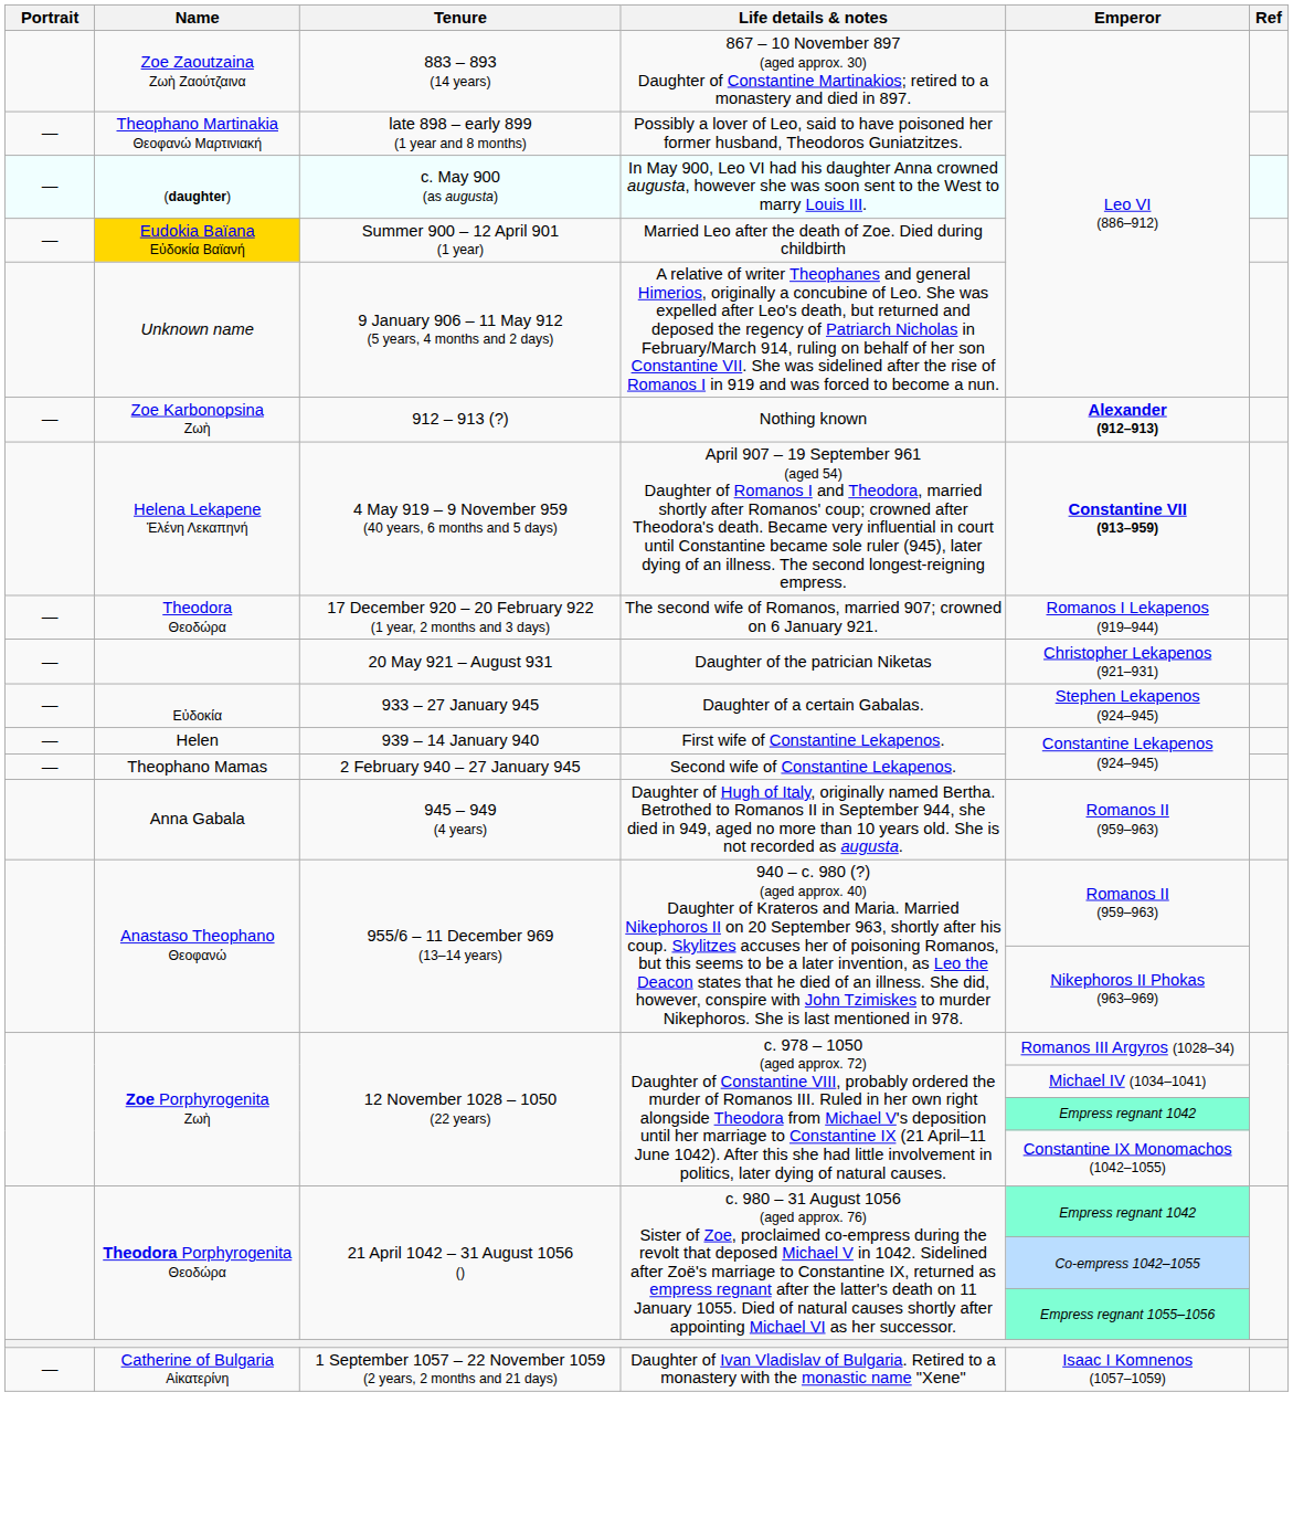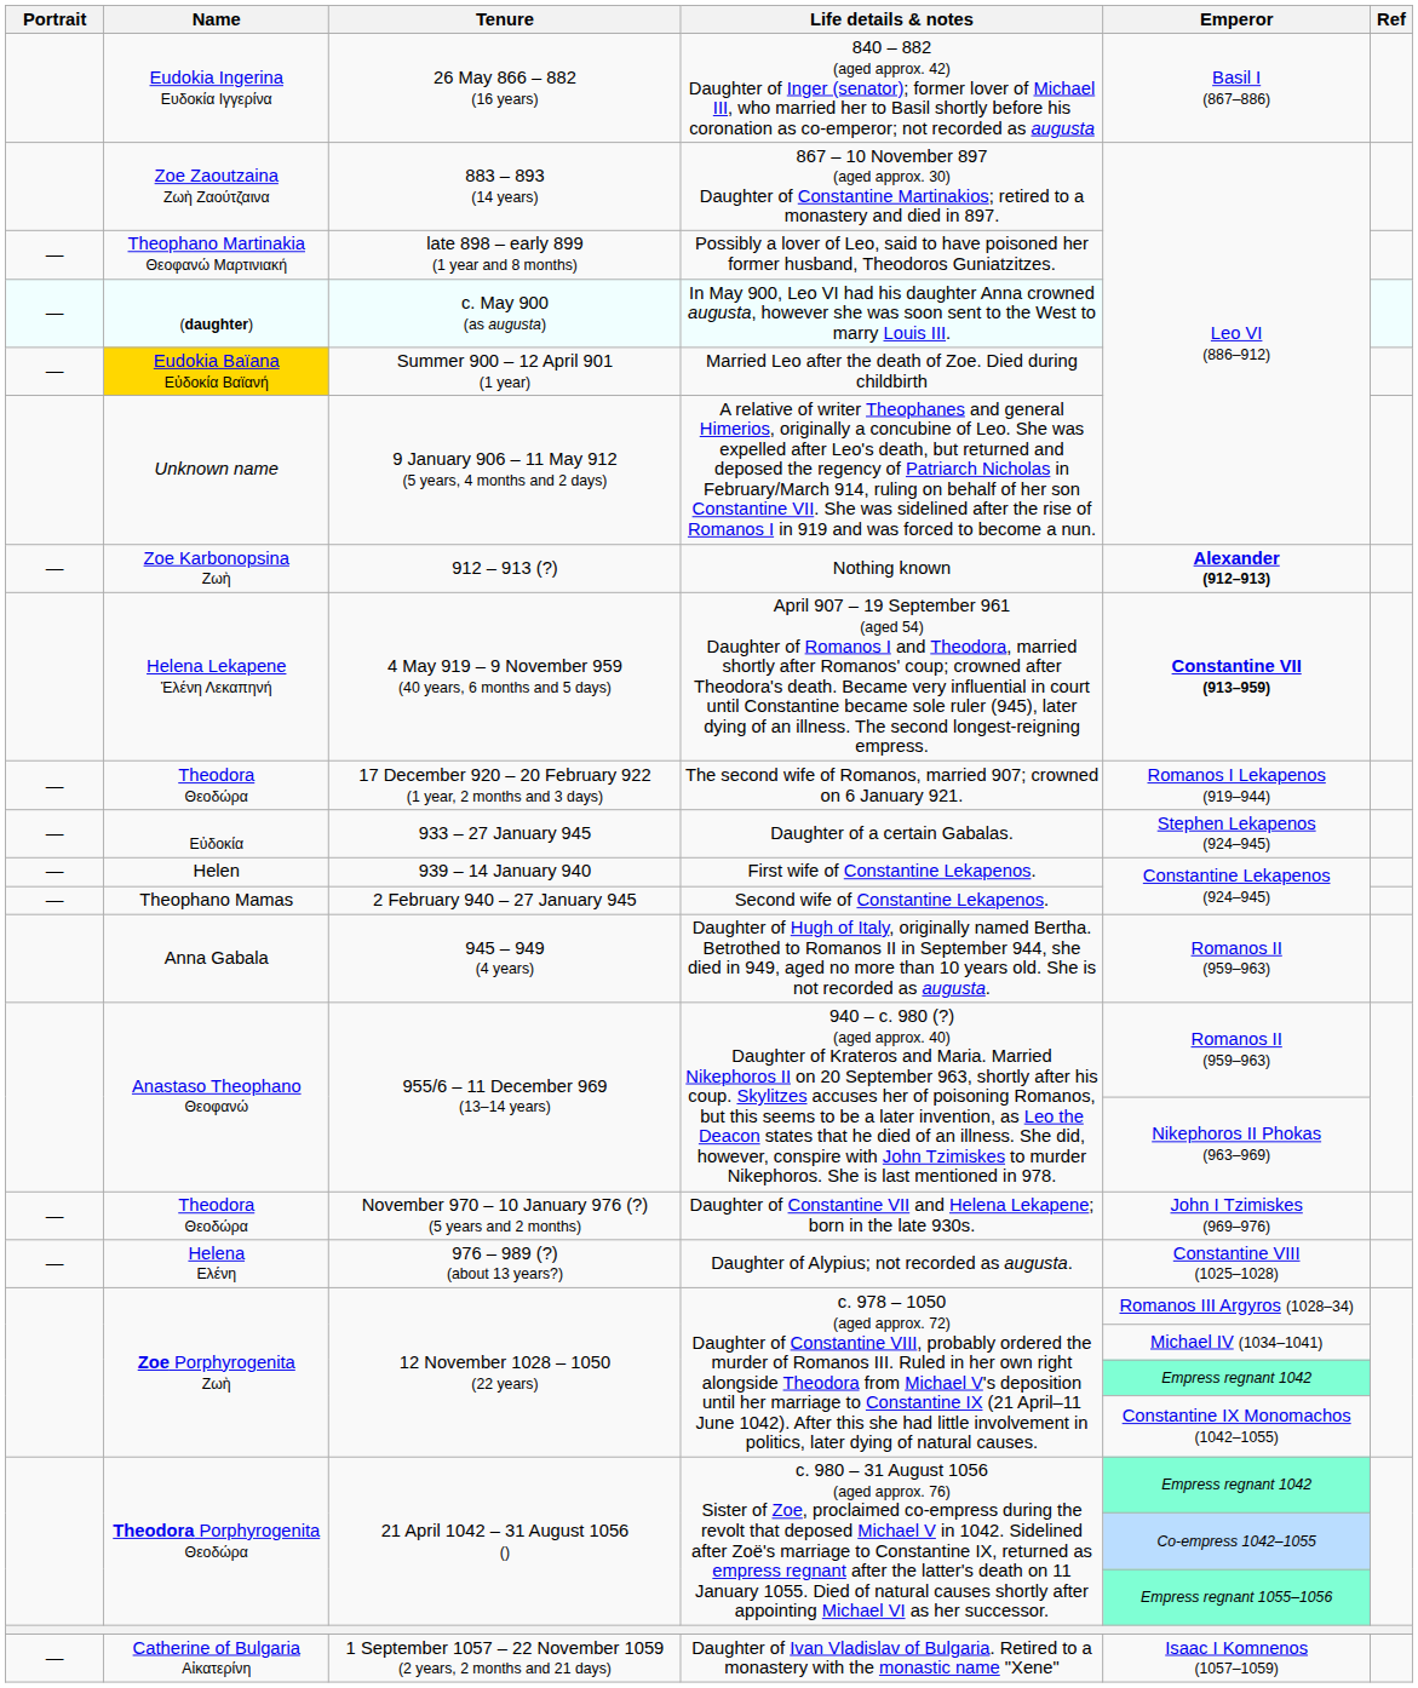+ row: Eudokia Ingerina Ευδοκία Ιγγερίνα | 26 May 866 – 882 (16 years) | 840 – 882 (aged approx. 42) Daughter of Inger (senator); former lover of Michael III, who married her to Basil shortly before his coronation as co-emperor; not recorded as augusta | Basil I (867–886)
- row: — | 20 May 921 – August 931 | Daughter of the patrician Niketas | Christopher Lekapenos (921–931)
+ row: — | Theodora Θεοδώρα | November 970 – 10 January 976 (?) (5 years and 2 months) | Daughter of Constantine VII and Helena Lekapene; born in the late 930s. | John I Tzimiskes (969–976)
+ row: — | Helena Ελένη | 976 – 989 (?) (about 13 years?) | Daughter of Alypius; not recorded as augusta. | Constantine VIII (1025–1028)
